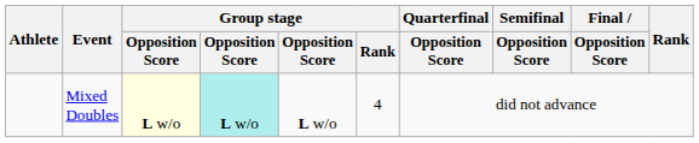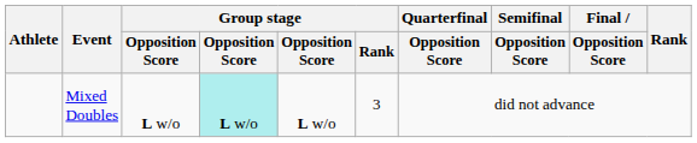Mixed Doubles | column 3: lightyellow background -> no background
Mixed Doubles | Group stage / Rank: 4 -> 3
